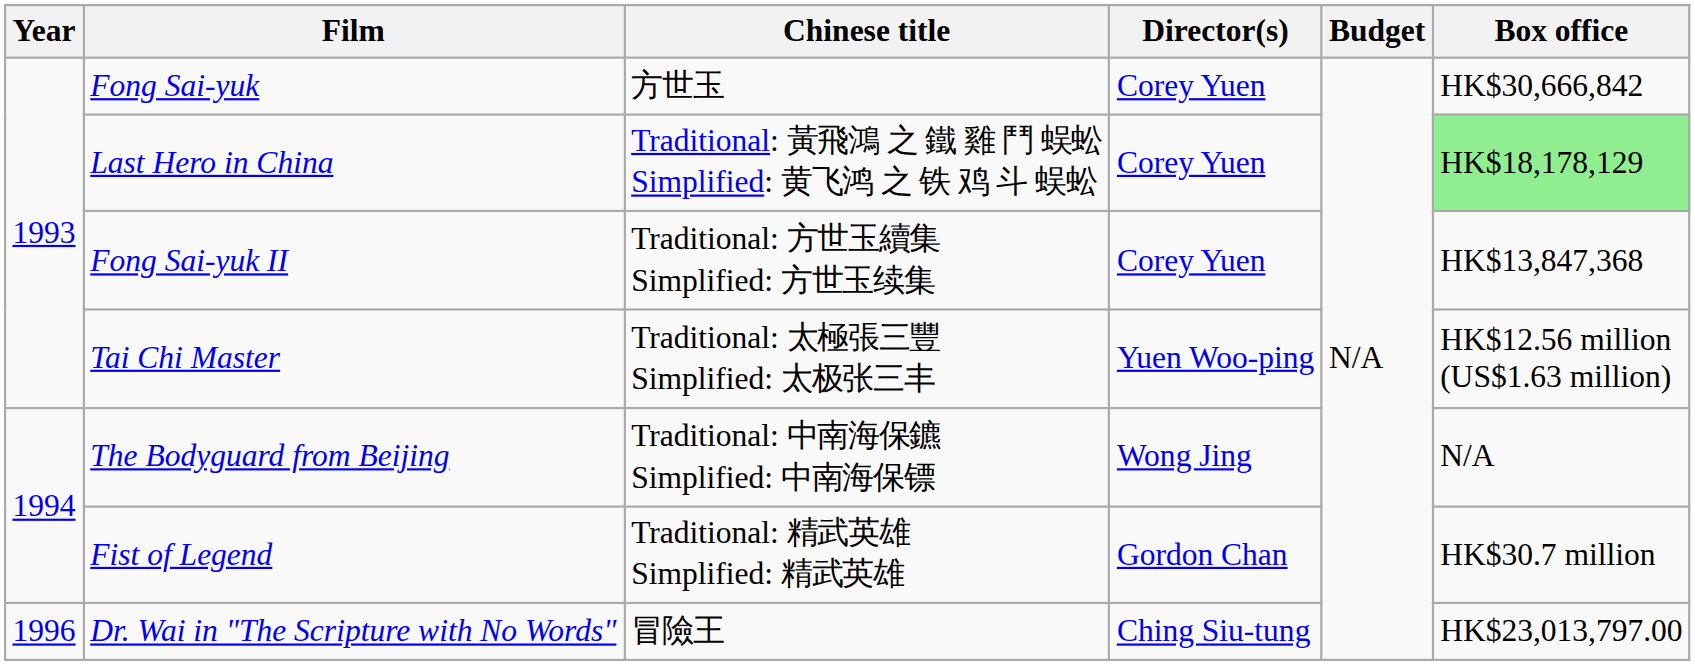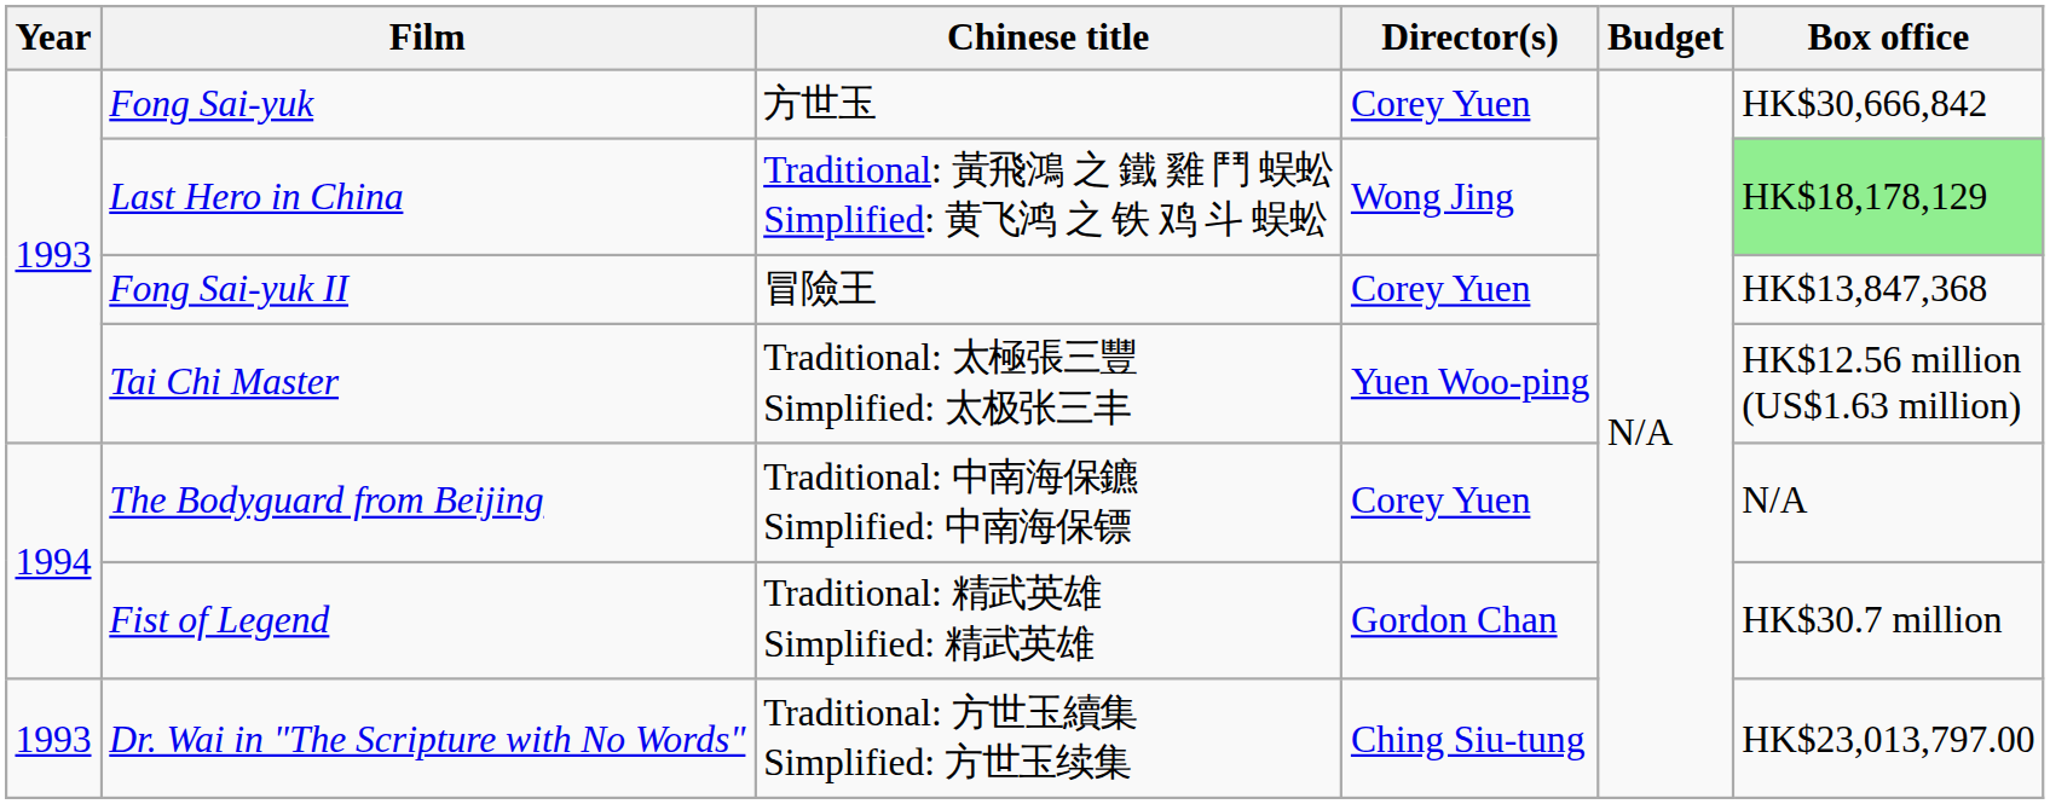Last Hero in China | Director(s): Corey Yuen -> Wong Jing
Fong Sai-yuk II | Chinese title: Traditional: 方世玉續集 Simplified: 方世玉续集 -> 冒險王
The Bodyguard from Beijing | Director(s): Wong Jing -> Corey Yuen
Dr. Wai in "The Scripture with No Words" | Year: 1996 -> 1993
Dr. Wai in "The Scripture with No Words" | Chinese title: 冒險王 -> Traditional: 方世玉續集 Simplified: 方世玉续集
